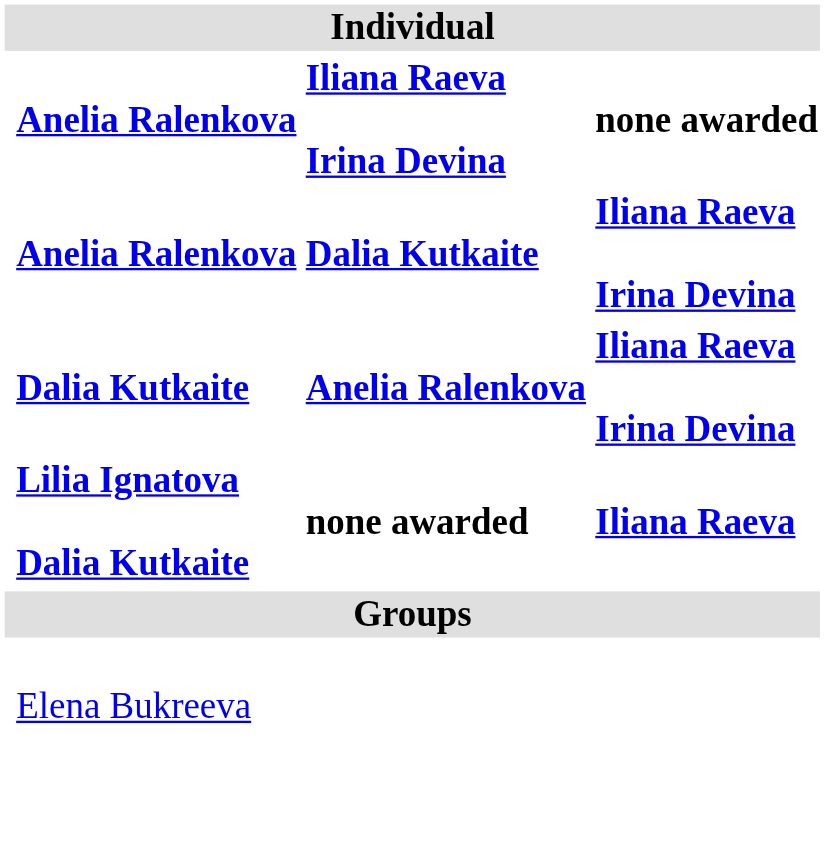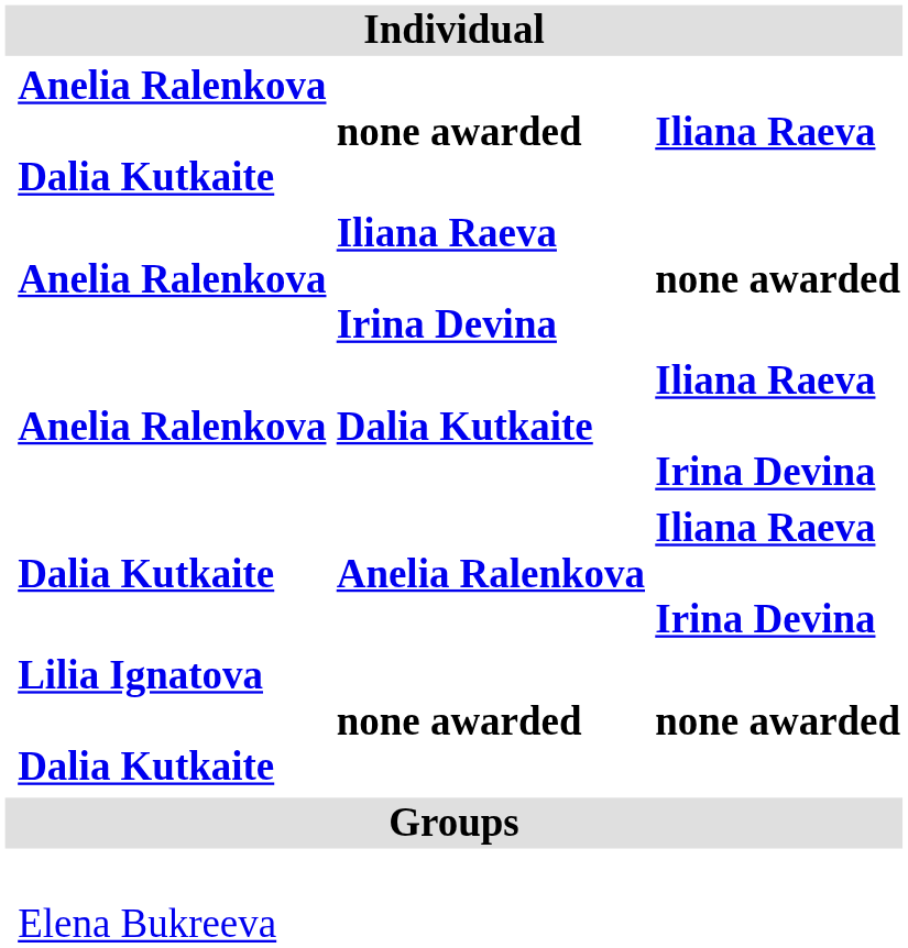+ row: Anelia Ralenkova Dalia Kutkaite | none awarded | Iliana Raeva
Lilia Ignatova Dalia Kutkaite | column 4: Iliana Raeva -> none awarded
